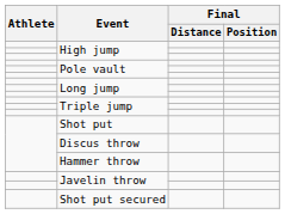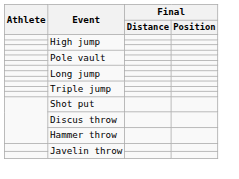- row: Shot put secured
